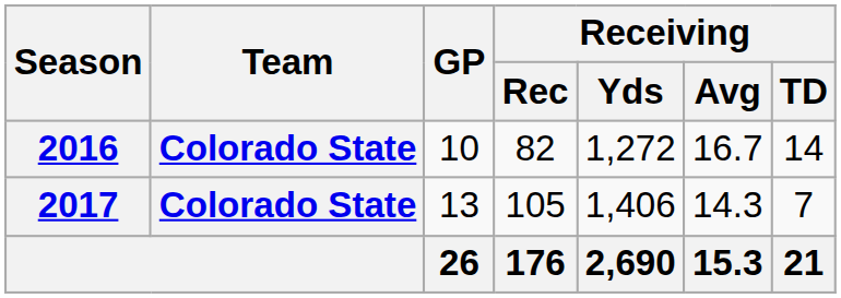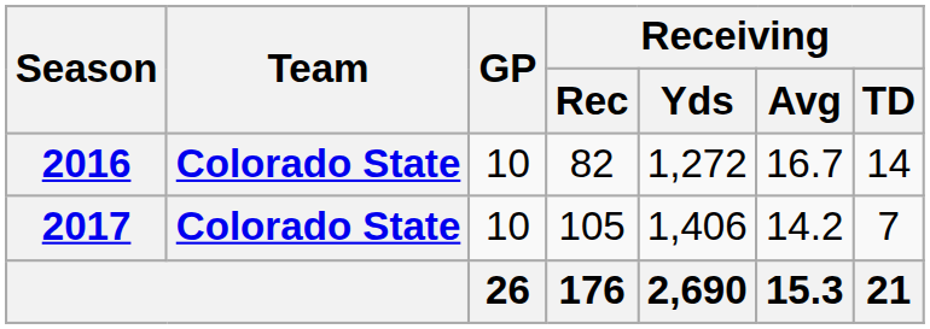2017 | GP: 13 -> 10
2017 | Receiving / Avg: 14.3 -> 14.2
